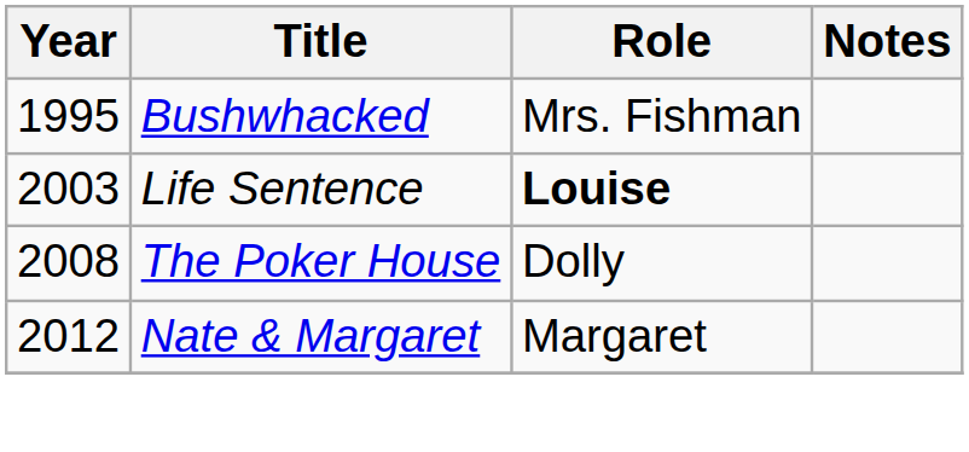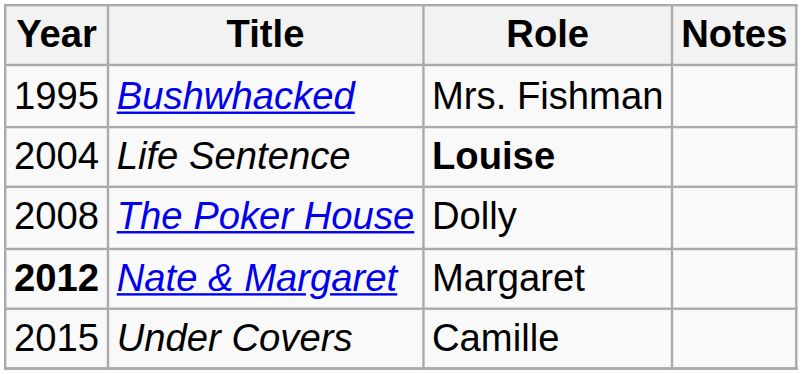Life Sentence | Year: 2003 -> 2004
Nate & Margaret | Year: normal -> bold
+ row: 2015 | Under Covers | Camille
